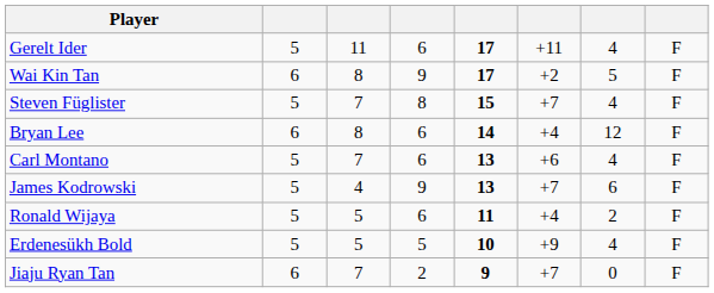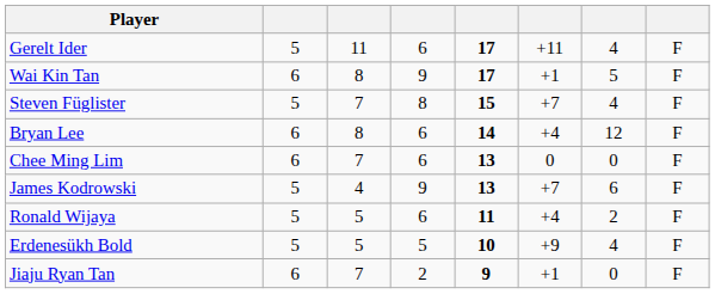Wai Kin Tan | column 6: +2 -> +1
- row: Carl Montano | 5 | 7 | 6 | 13 | +6 | 4 | F
+ row: Chee Ming Lim | 6 | 7 | 6 | 13 | 0 | 0 | F
Jiaju Ryan Tan | column 6: +7 -> +1
